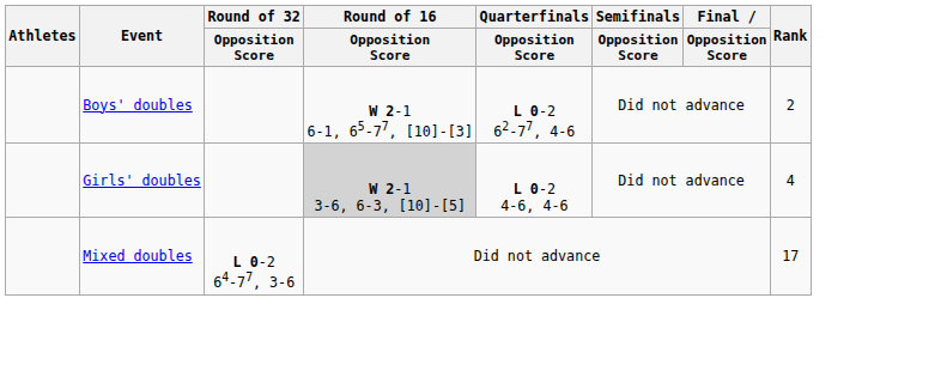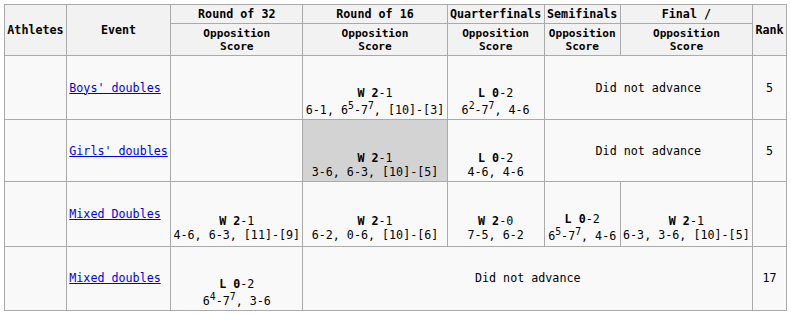Boys' doubles | Rank: 2 -> 5
Girls' doubles | Rank: 4 -> 5
+ row: Mixed Doubles | W 2-1 4-6, 6-3, [11]-[9] | W 2-1 6-2, 0-6, [10]-[6] | W 2-0 7-5, 6-2 | L 0-2 65-77, 4-6 | W 2-1 6-3, 3-6, [10]-[5]
